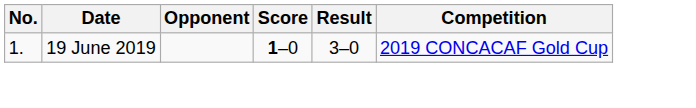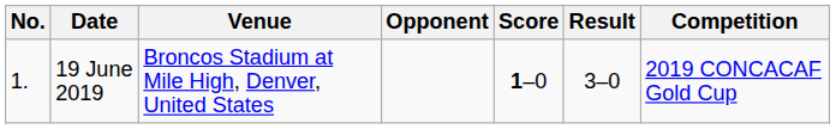+ column: Venue | Broncos Stadium at Mile High, Denver, United States
